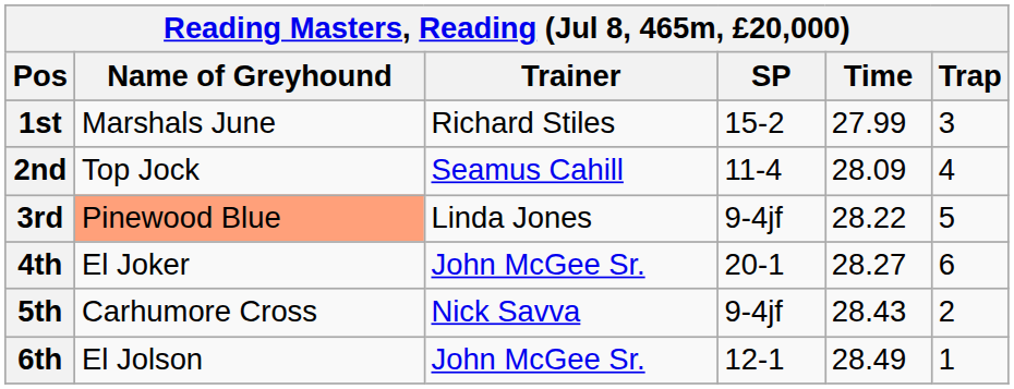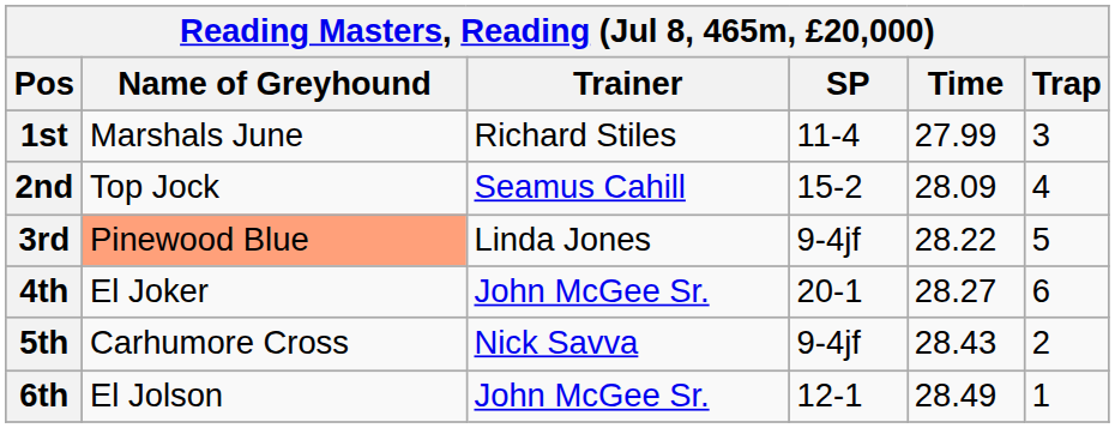1st | SP: 15-2 -> 11-4
2nd | SP: 11-4 -> 15-2
